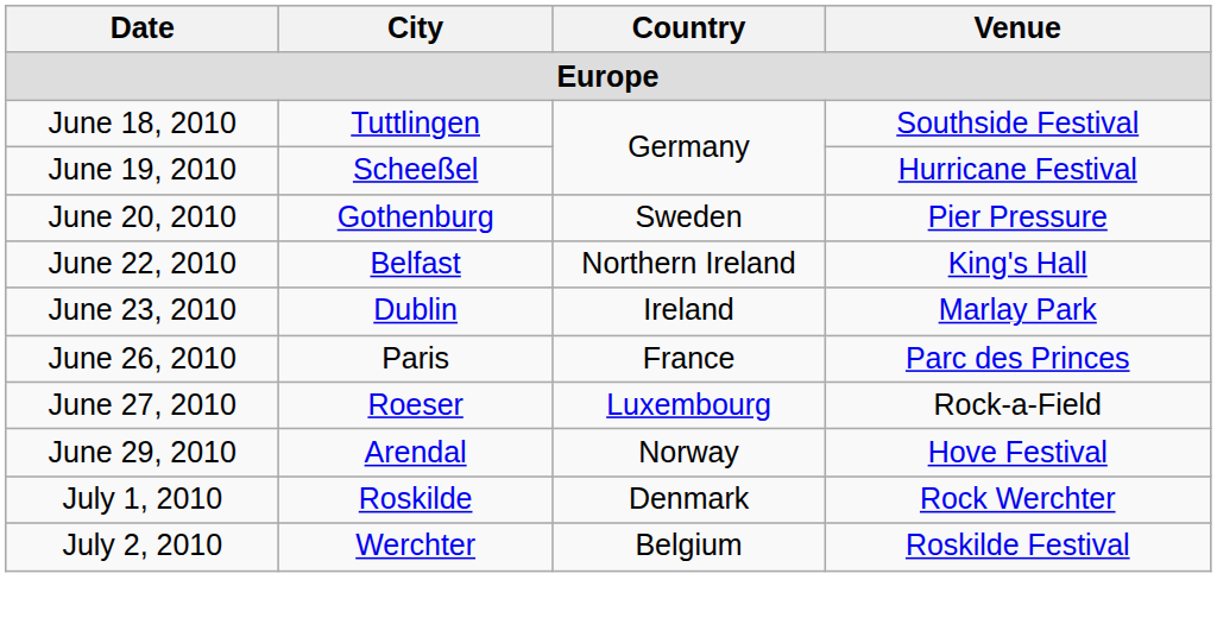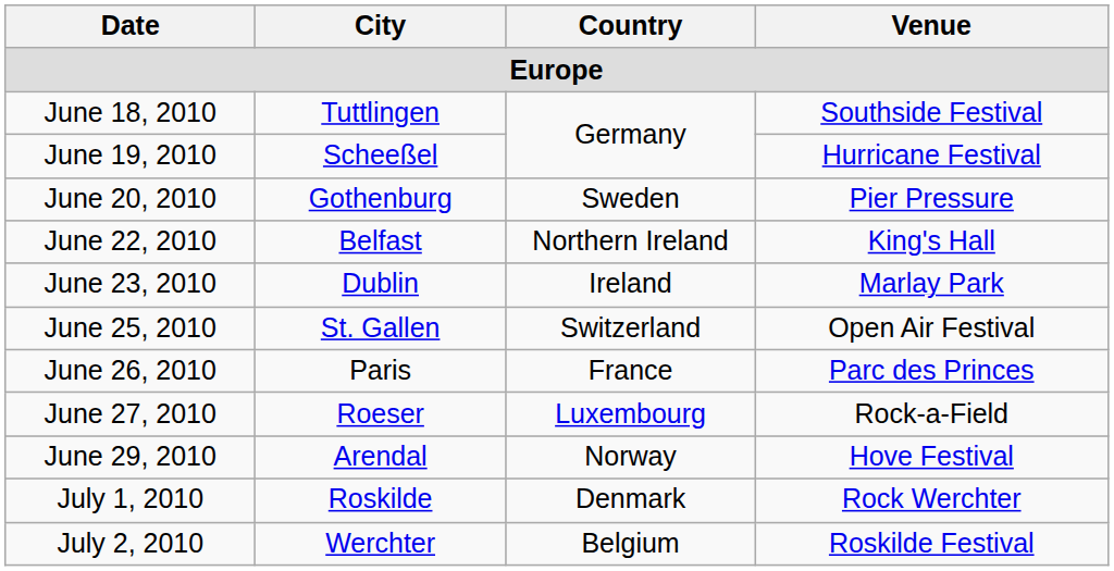+ row: June 25, 2010 | St. Gallen | Switzerland | Open Air Festival
